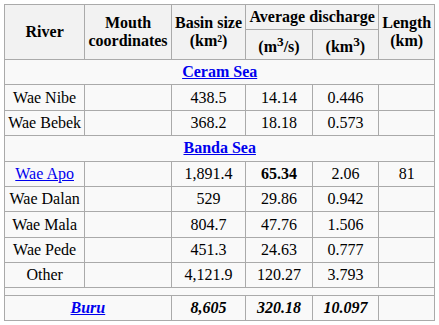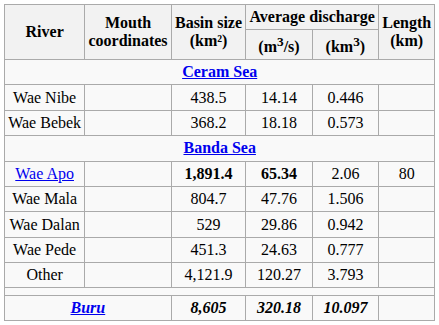Wae Apo | Basin size (km²): normal -> bold
Wae Apo | Length (km): 81 -> 80
rows swapped: Wae Mala <-> Wae Dalan
